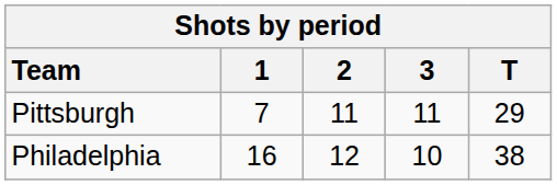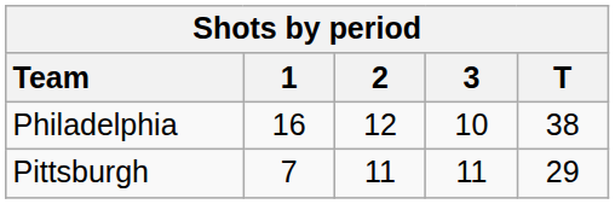rows swapped: Philadelphia <-> Pittsburgh
